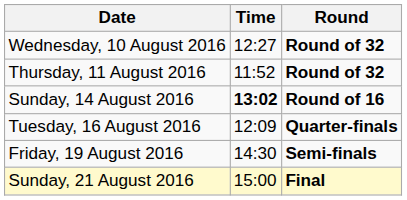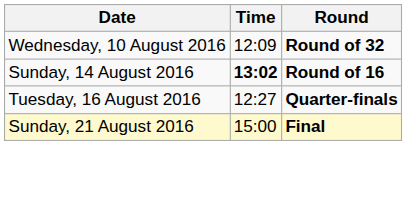Wednesday, 10 August 2016 | Time: 12:27 -> 12:09
- row: Thursday, 11 August 2016 | 11:52 | Round of 32
Tuesday, 16 August 2016 | Time: 12:09 -> 12:27
- row: Friday, 19 August 2016 | 14:30 | Semi-finals
